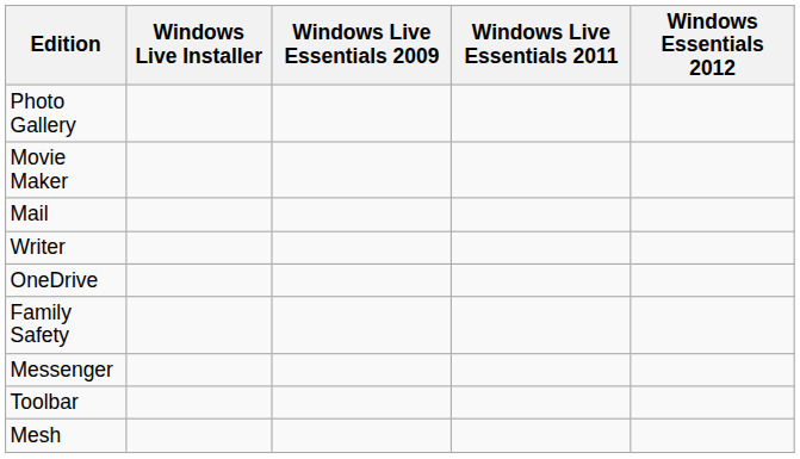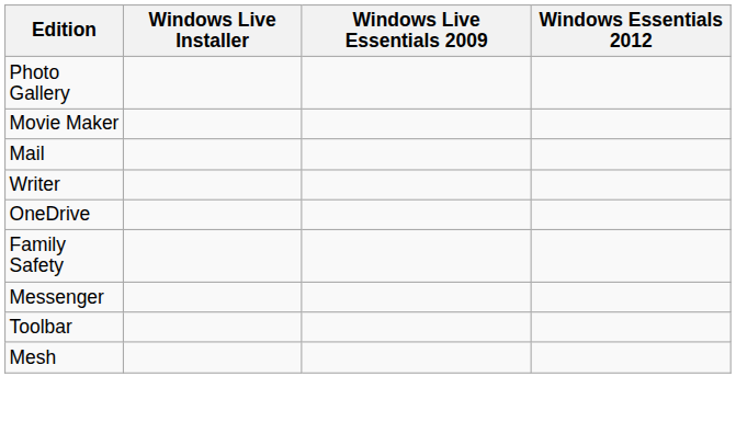- column: Windows Live Essentials 2011
